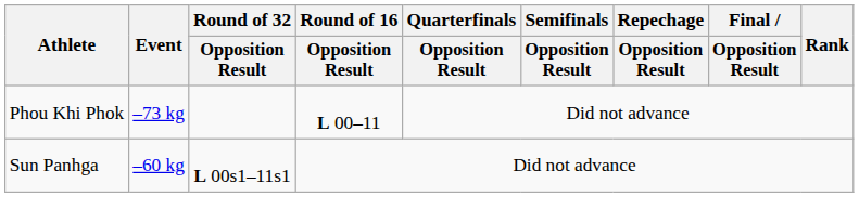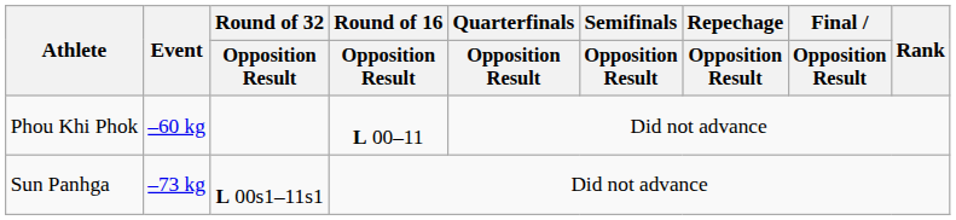Phou Khi Phok | Event: –73 kg -> –60 kg
Sun Panhga | Event: –60 kg -> –73 kg
